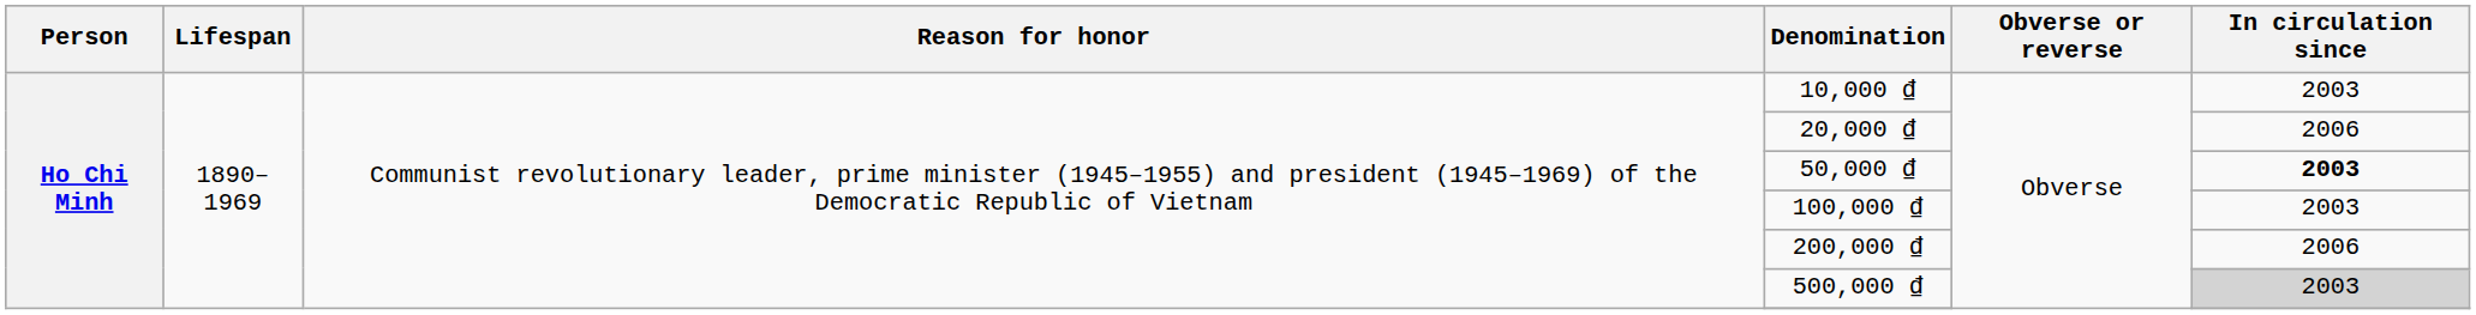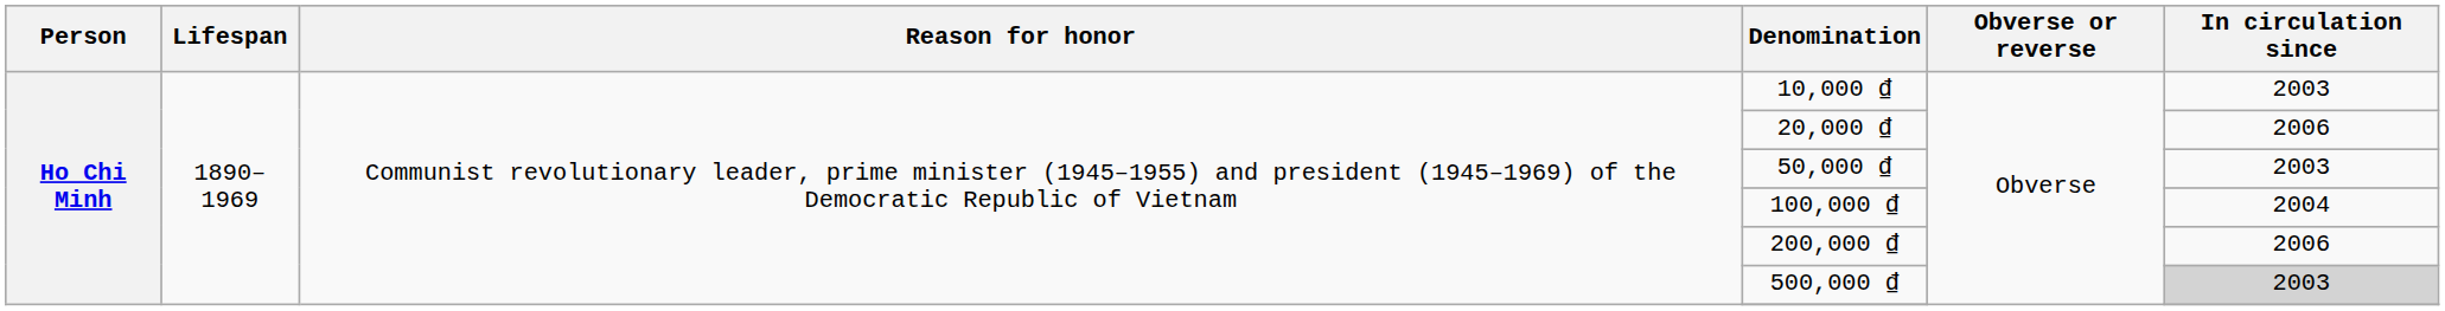50,000 ₫ | In circulation since: bold -> normal
100,000 ₫ | In circulation since: 2003 -> 2004
